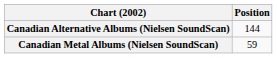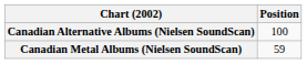Canadian Alternative Albums (Nielsen SoundScan) | Position: 144 -> 100
